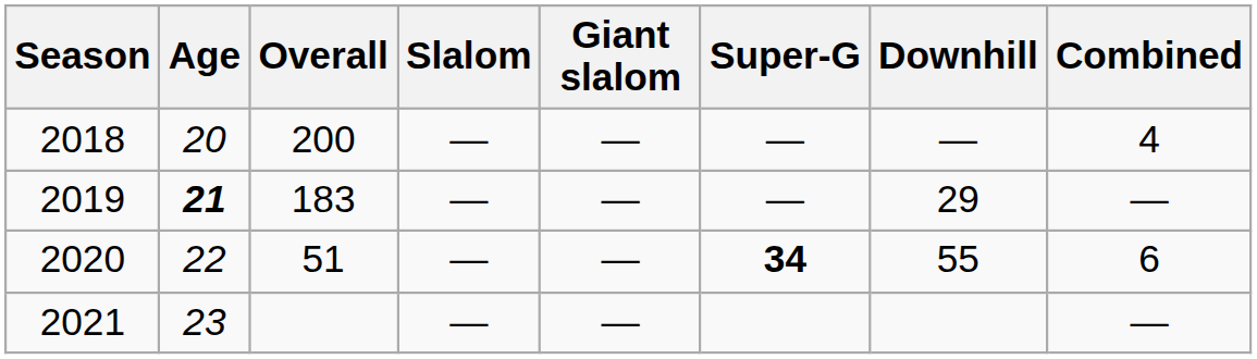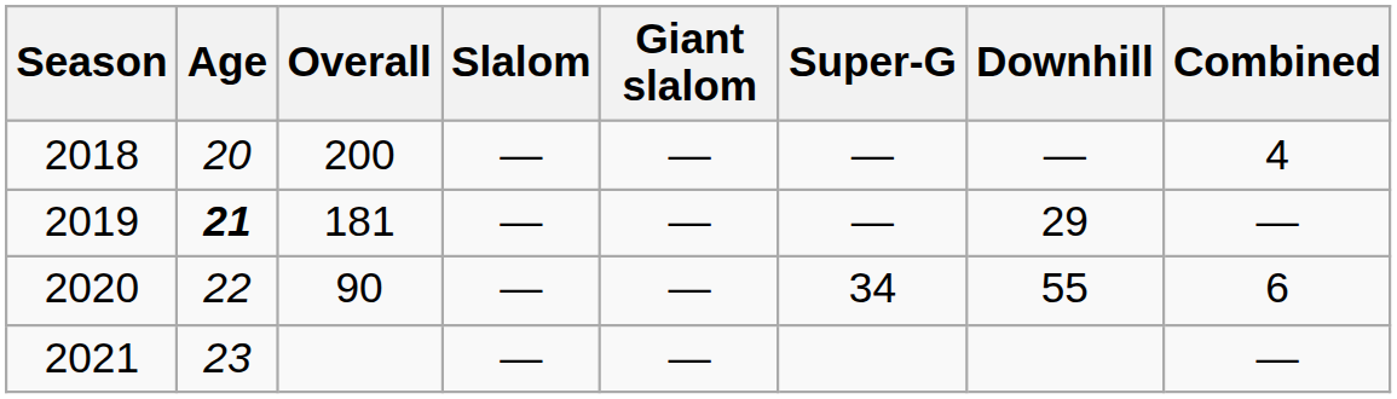2019 | Overall: 183 -> 181
2020 | Overall: 51 -> 90
2020 | Super-G: bold -> normal
